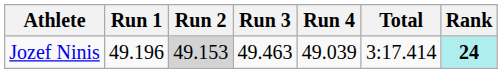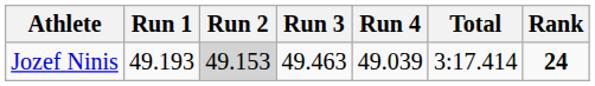Jozef Ninis | Run 1: 49.196 -> 49.193
Jozef Ninis | Rank: paleturquoise background -> no background
